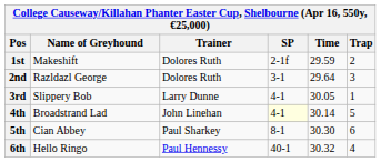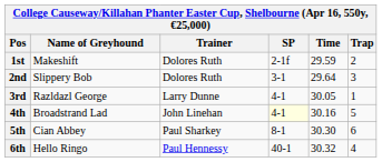2nd | Name of Greyhound: Razldazl George -> Slippery Bob
3rd | Name of Greyhound: Slippery Bob -> Razldazl George
4th | Time: 30.14 -> 30.16
